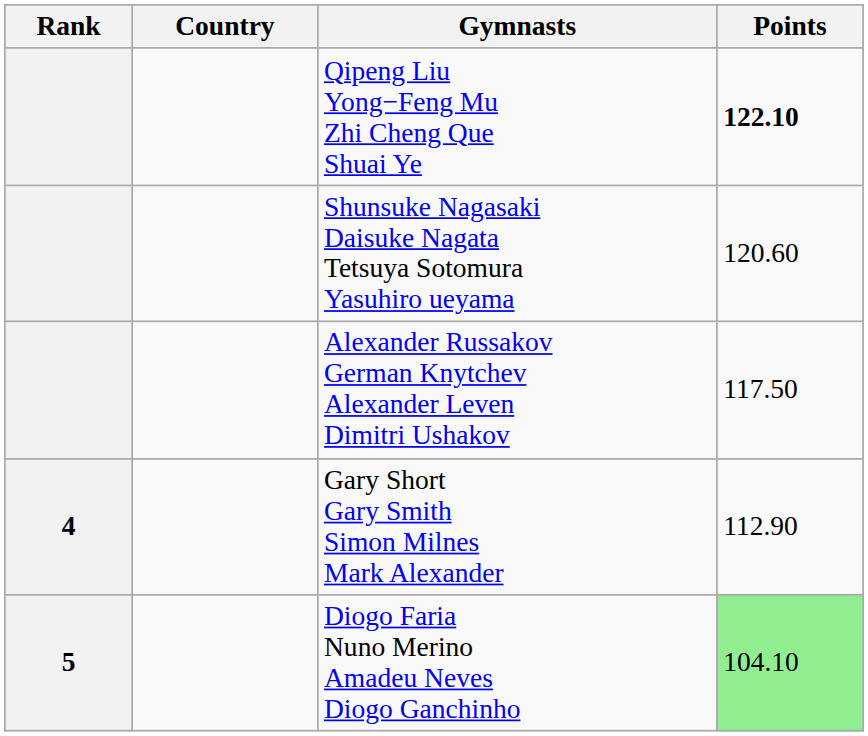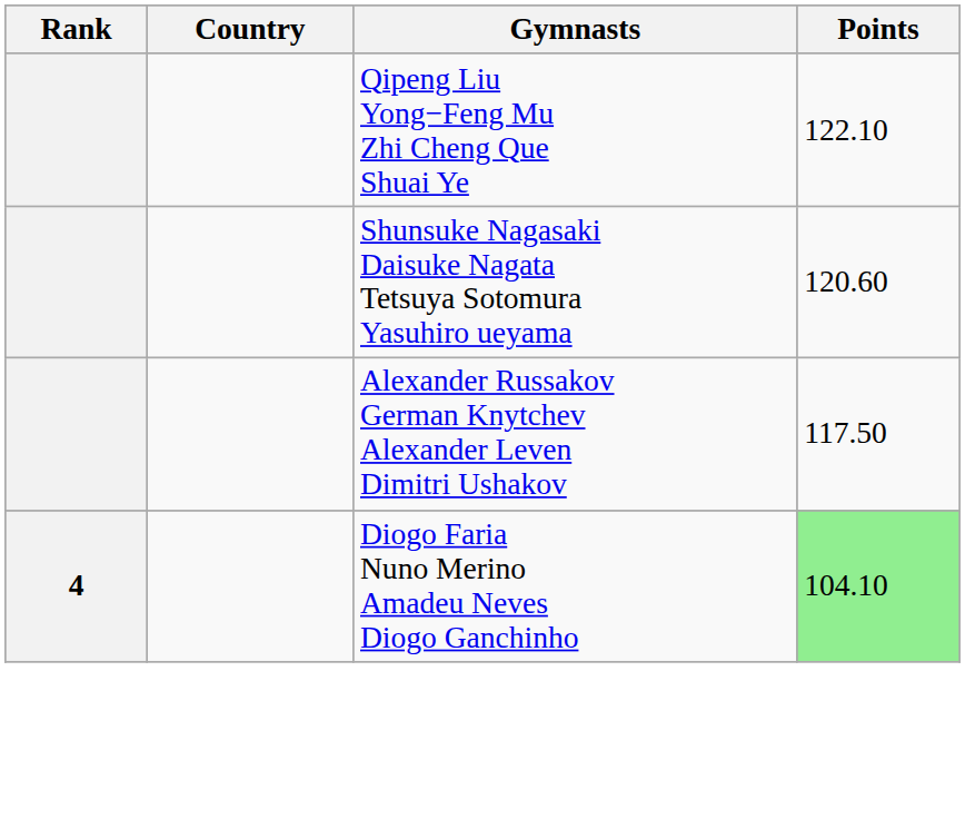Qipeng Liu Yong−Feng Mu Zhi Cheng Que Shuai Ye | Points: bold -> normal
- row: 4 | Gary Short Gary Smith Simon Milnes Mark Alexander | 112.90
Diogo Faria Nuno Merino Amadeu Neves Diogo Ganchinho | Rank: 5 -> 4
